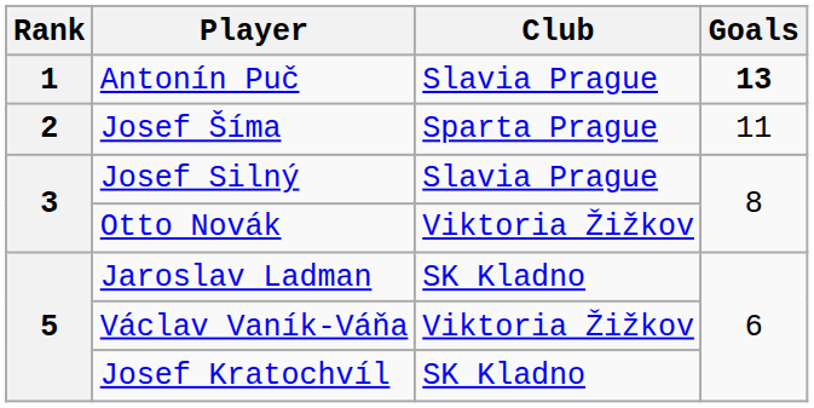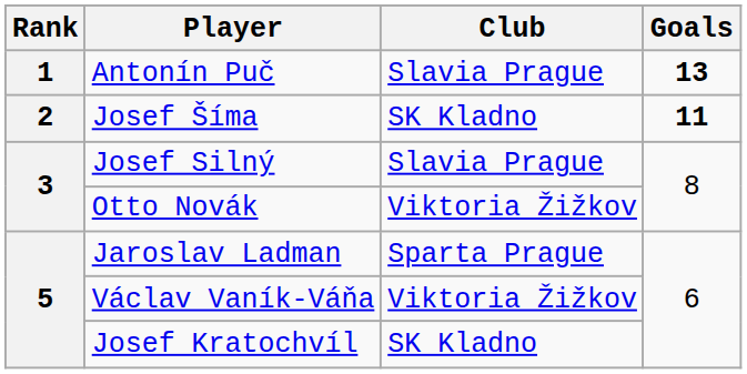Josef Šíma | Club: Sparta Prague -> SK Kladno
Josef Šíma | Goals: normal -> bold
Jaroslav Ladman | Club: SK Kladno -> Sparta Prague
